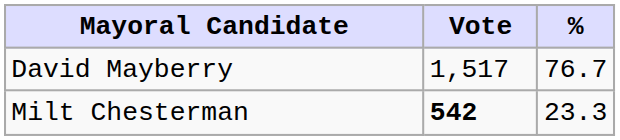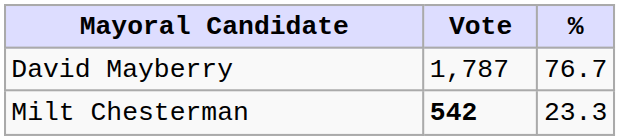David Mayberry | Vote: 1,517 -> 1,787
